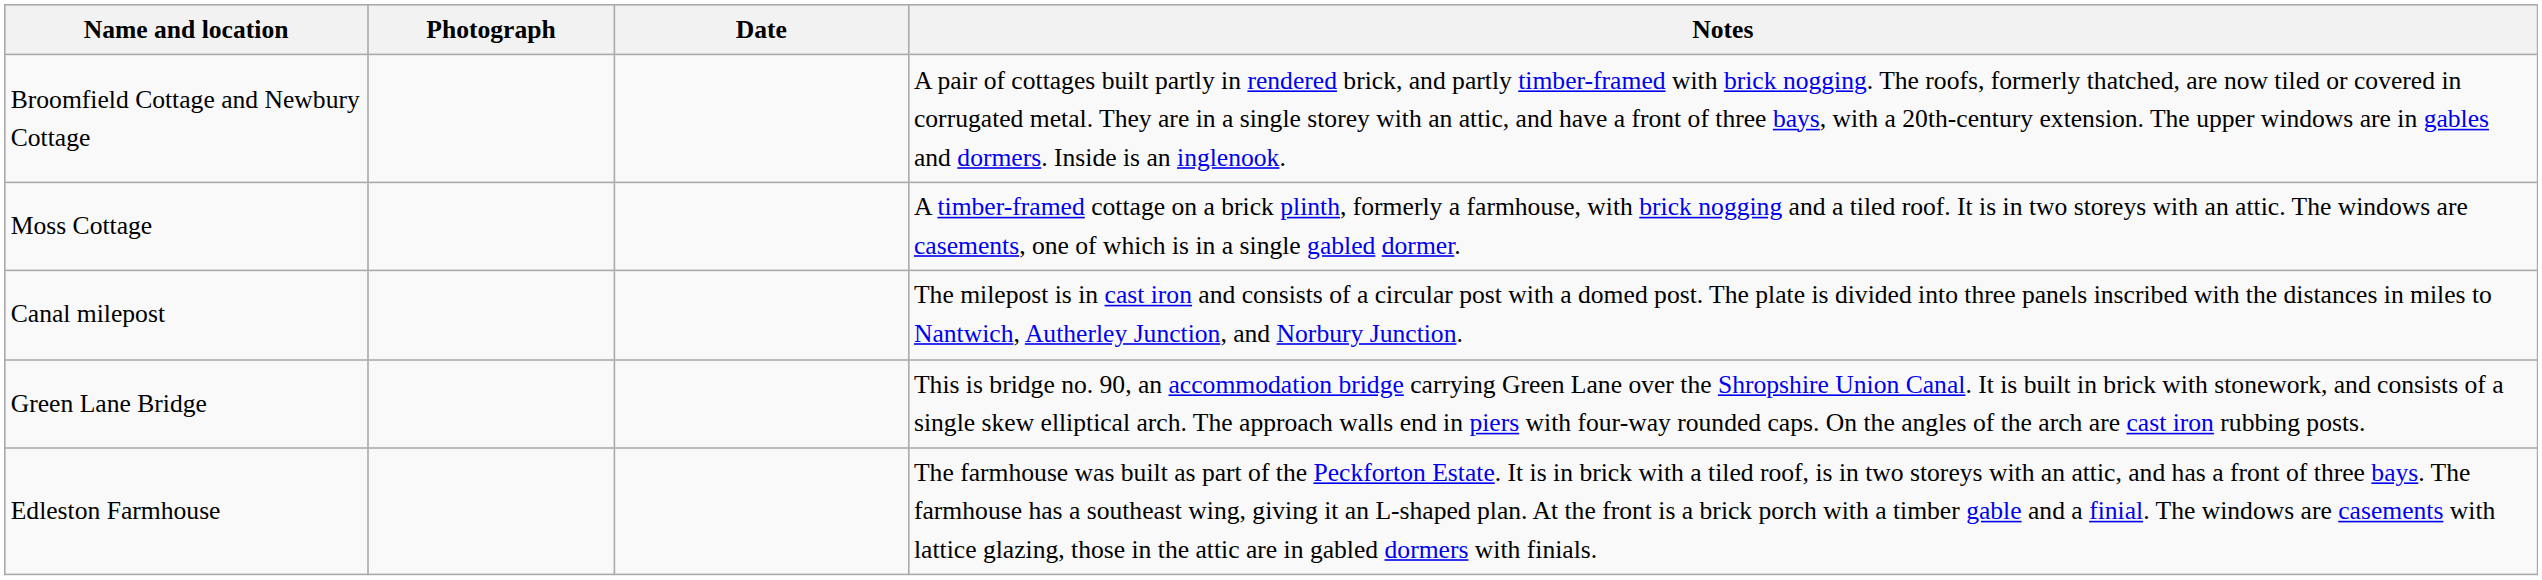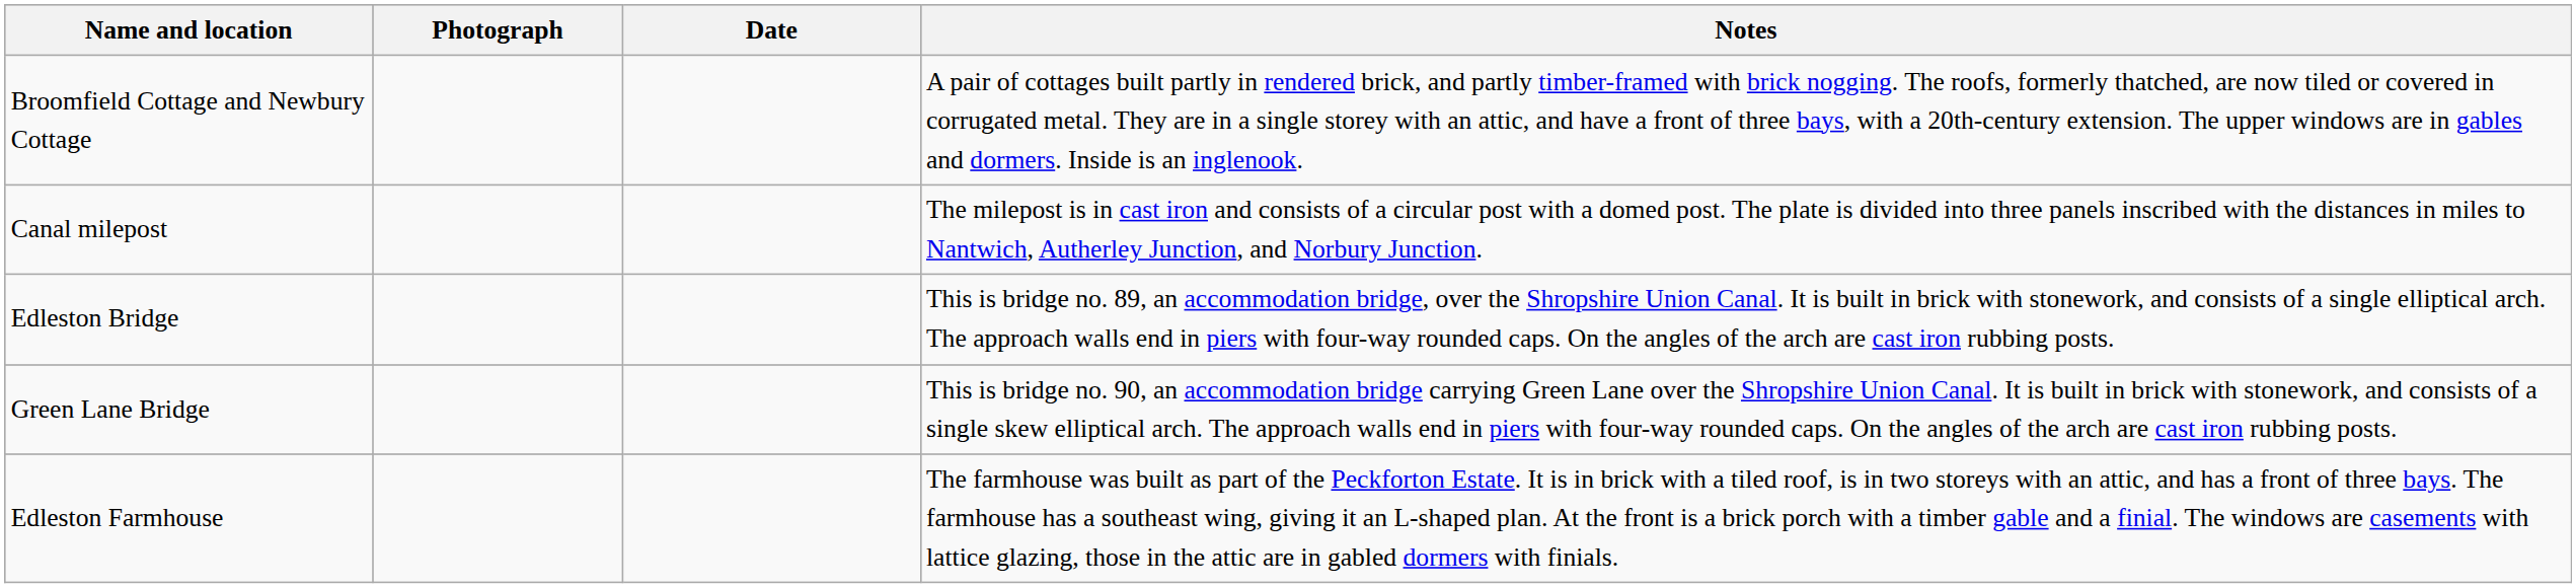- row: Moss Cottage | A timber-framed cottage on a brick plinth, formerly a farmhouse, with brick nogging and a tiled roof. It is in two storeys with an attic. The windows are casements, one of which is in a single gabled dormer.
+ row: Edleston Bridge | This is bridge no. 89, an accommodation bridge, over the Shropshire Union Canal. It is built in brick with stonework, and consists of a single elliptical arch. The approach walls end in piers with four-way rounded caps. On the angles of the arch are cast iron rubbing posts.
